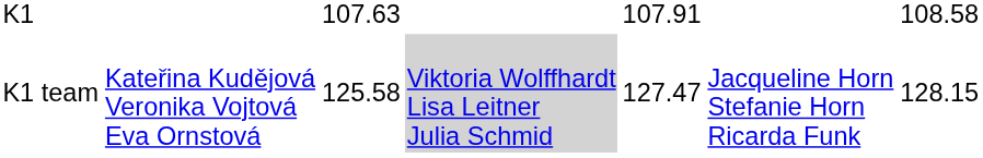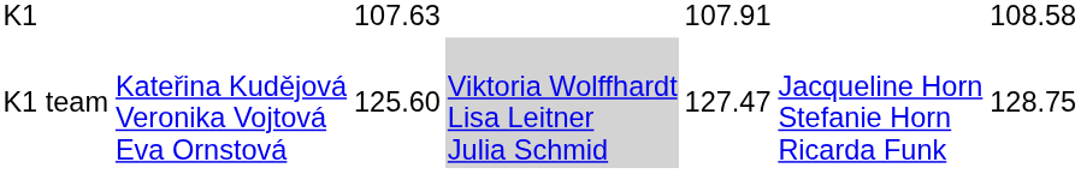K1 team | column 3: 125.58 -> 125.60
K1 team | column 7: 128.15 -> 128.75
